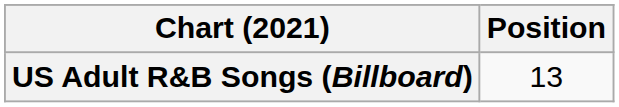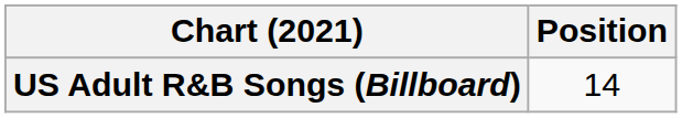US Adult R&B Songs (Billboard) | Position: 13 -> 14
